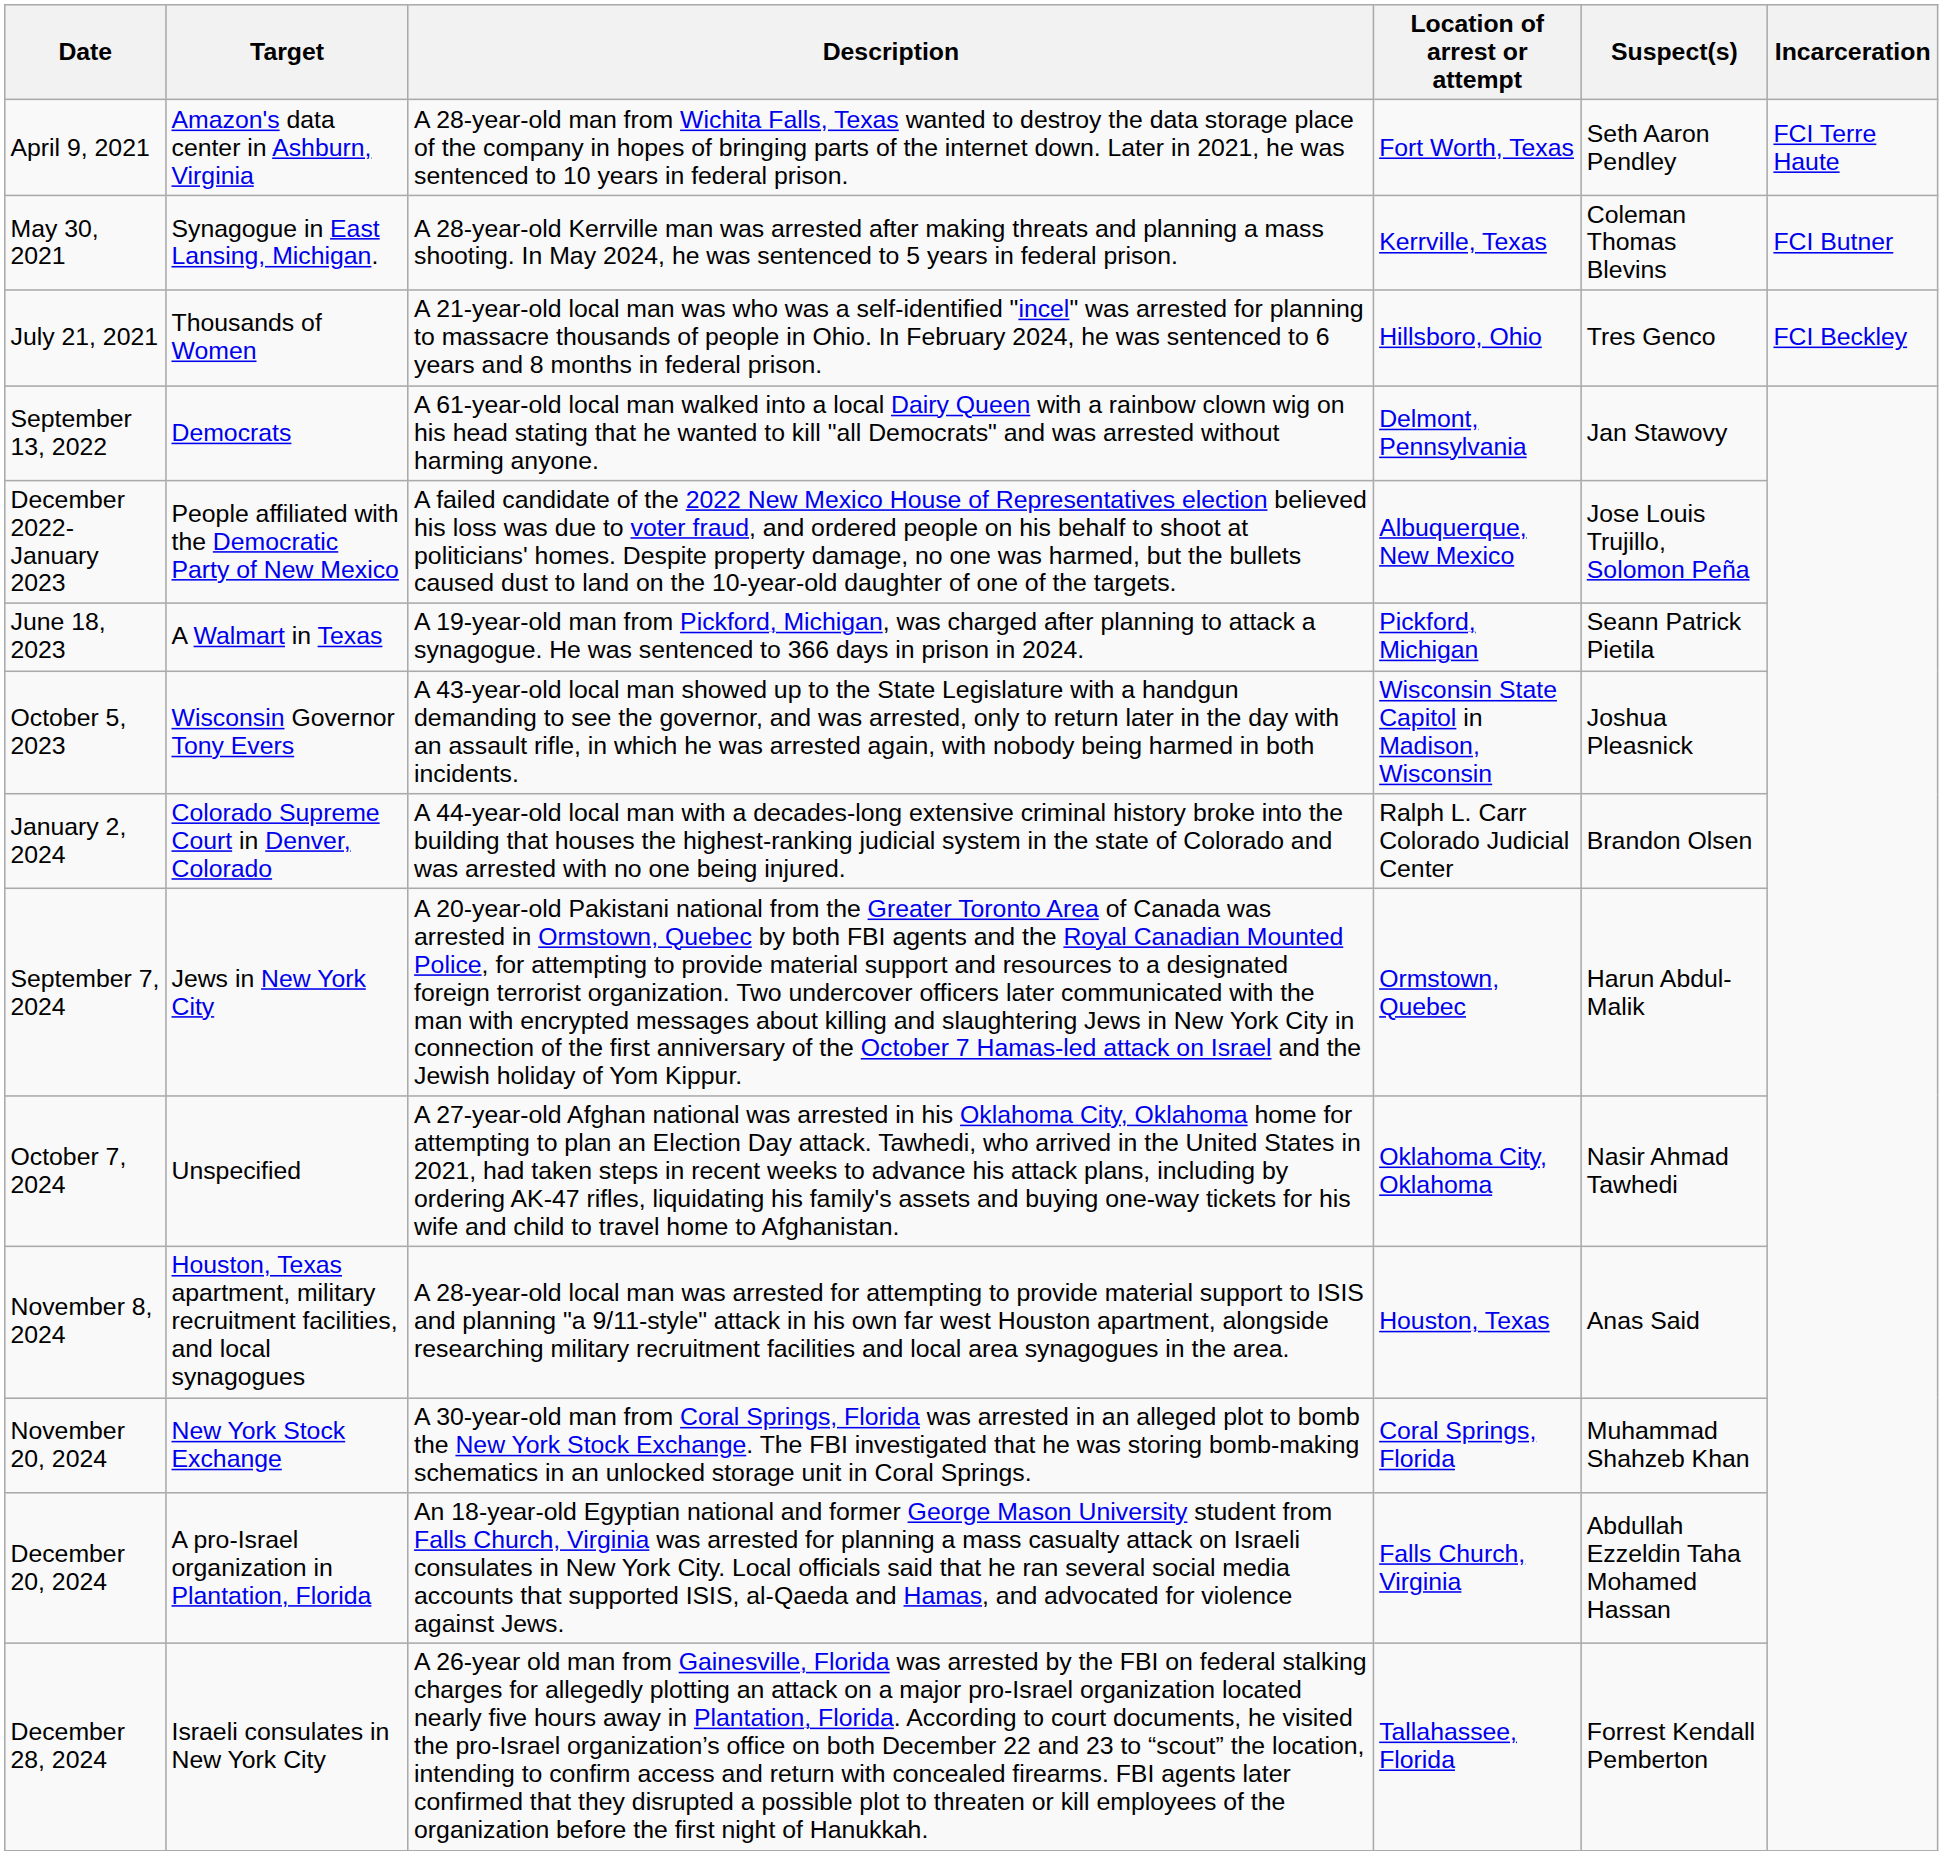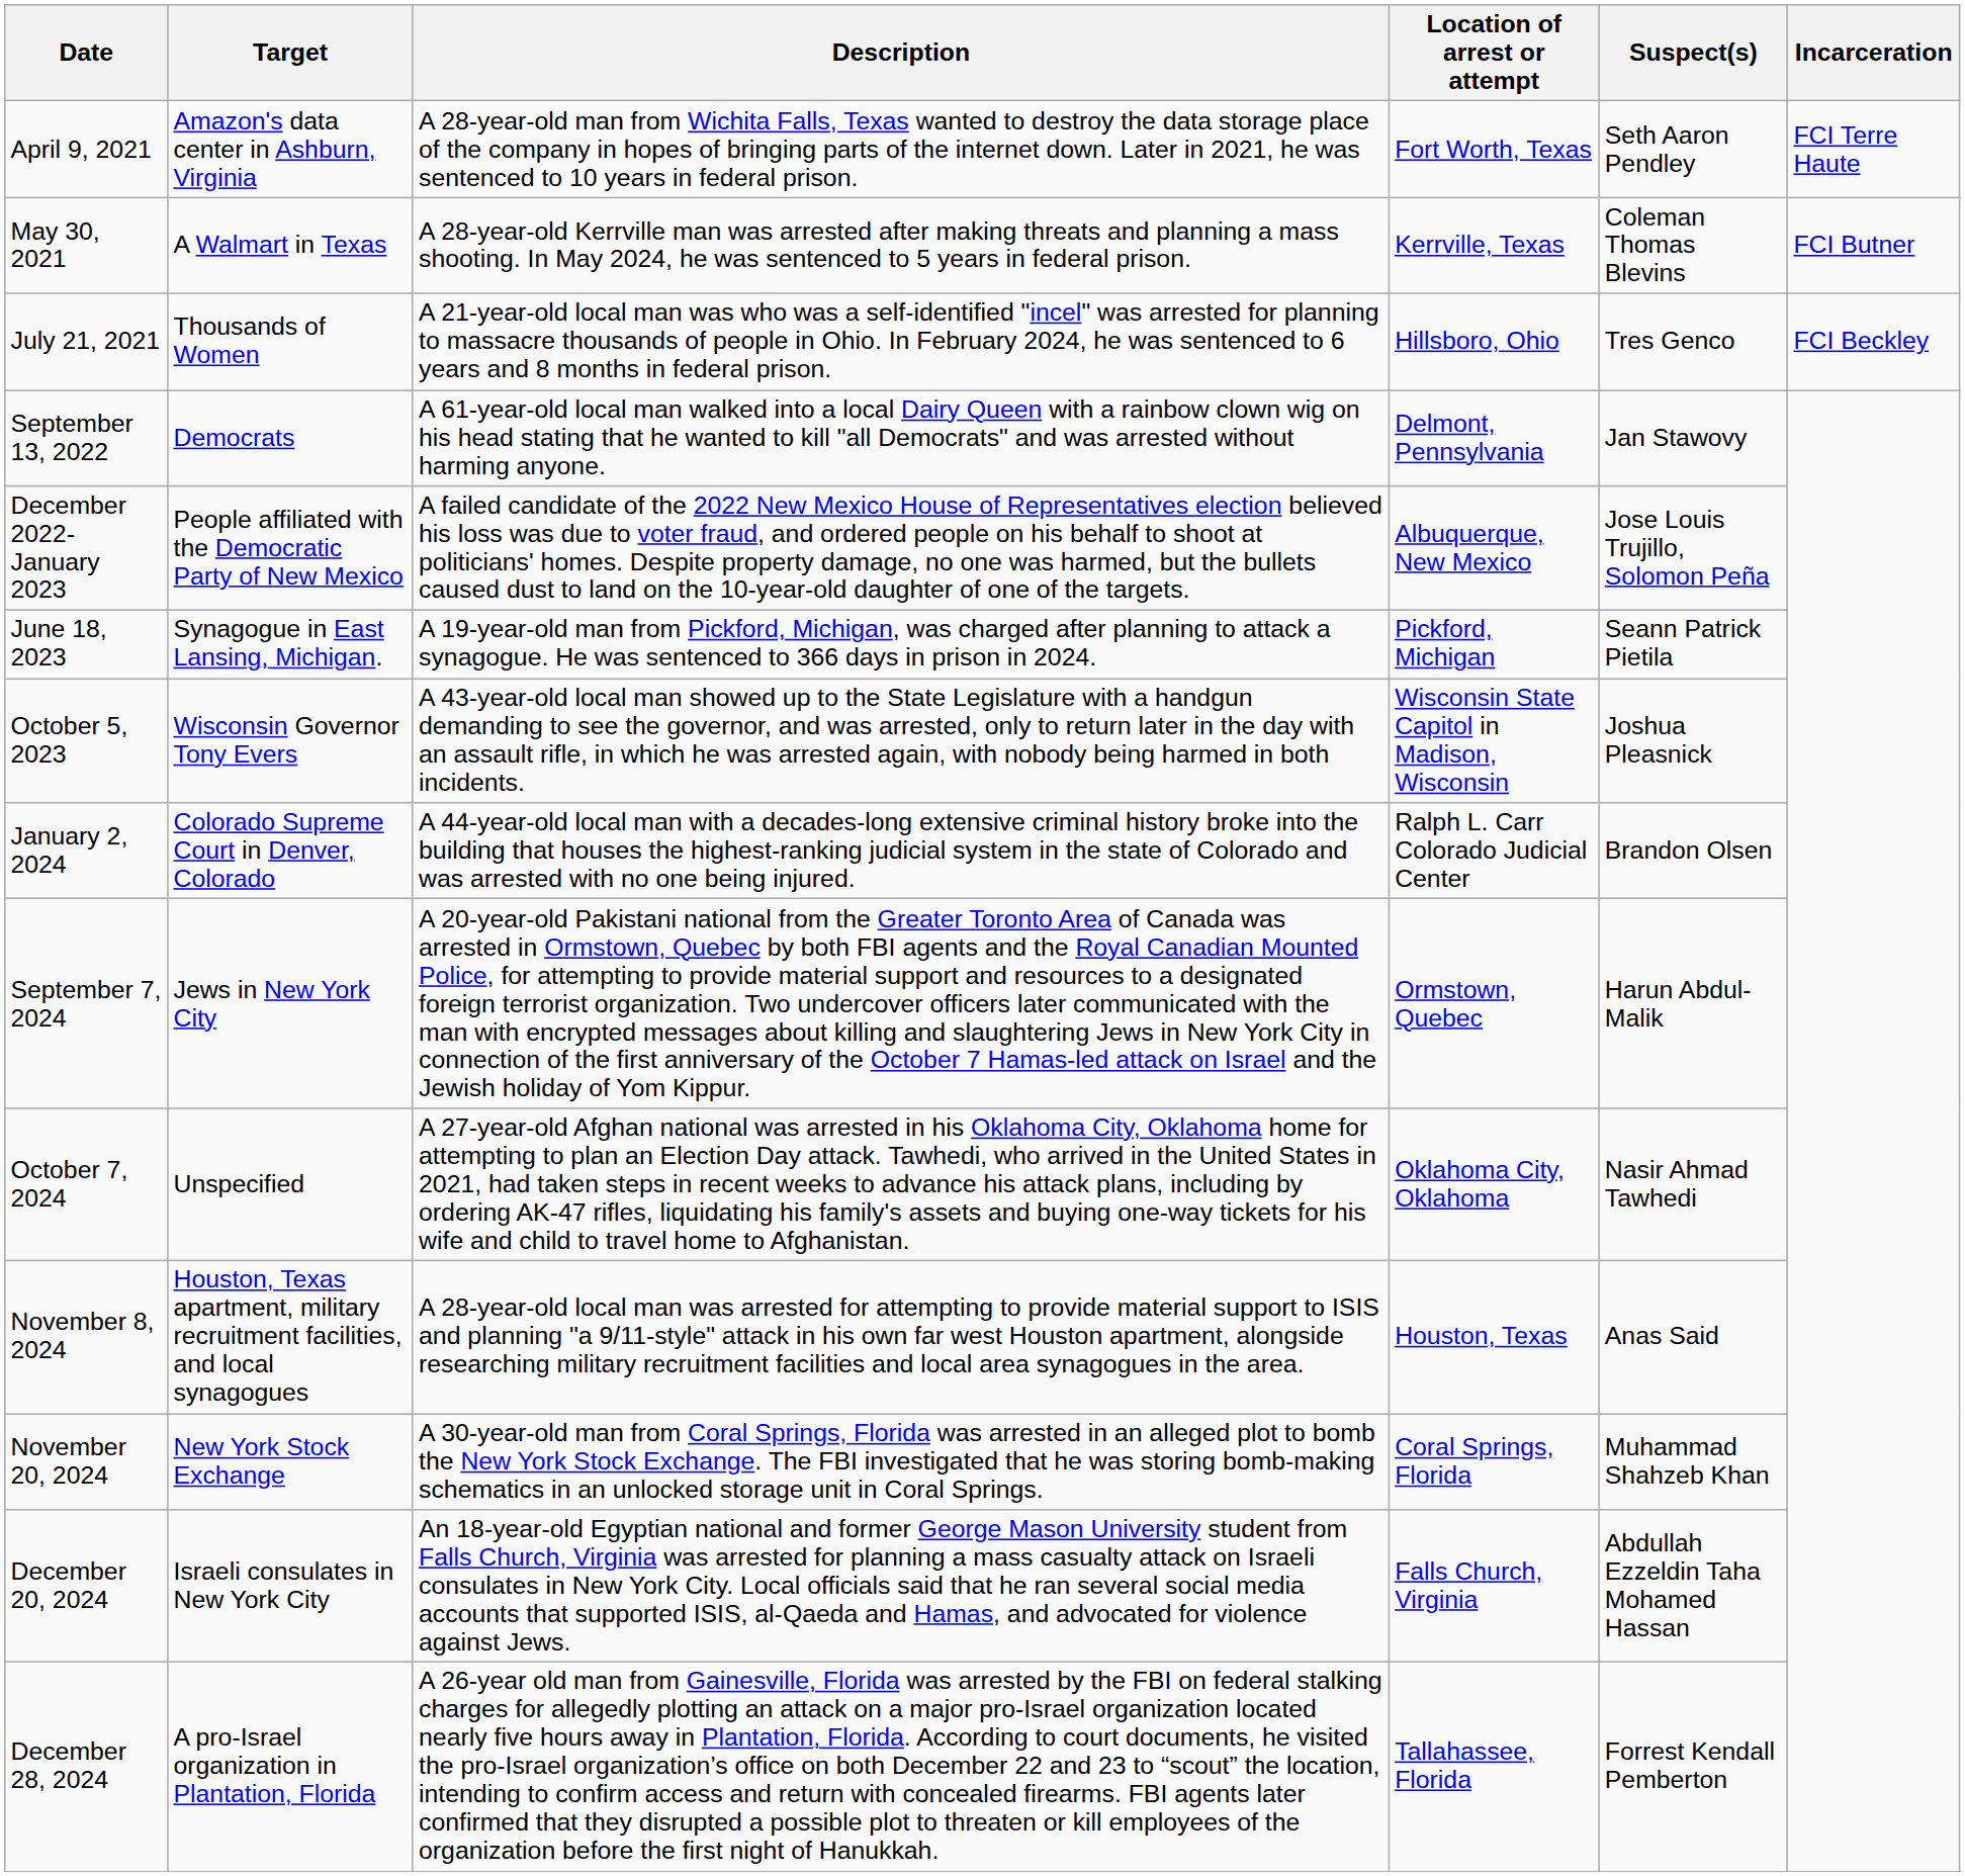May 30, 2021 | Target: Synagogue in East Lansing, Michigan. -> A Walmart in Texas
June 18, 2023 | Target: A Walmart in Texas -> Synagogue in East Lansing, Michigan.
December 20, 2024 | Target: A pro-Israel organization in Plantation, Florida -> Israeli consulates in New York City
December 28, 2024 | Target: Israeli consulates in New York City -> A pro-Israel organization in Plantation, Florida
